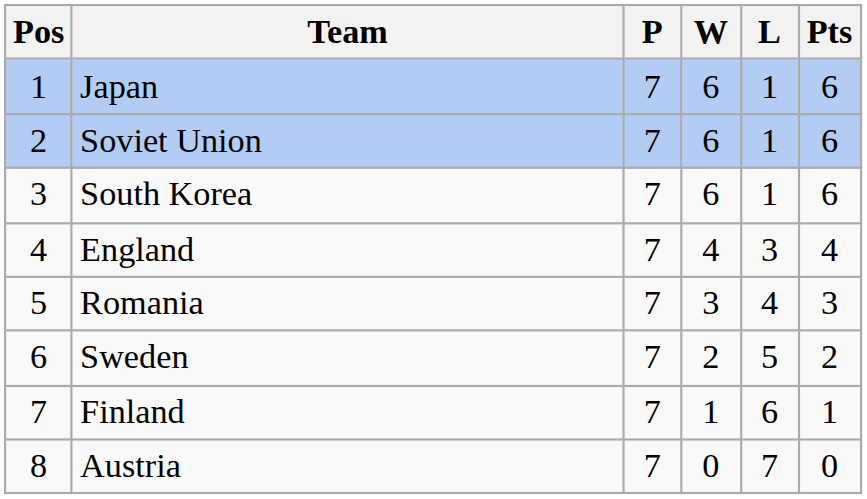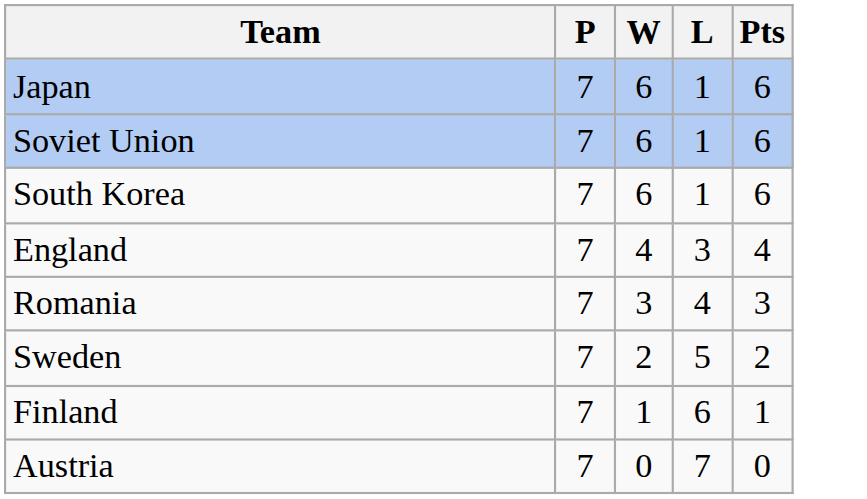- column: Pos | 1 | 2 | 3 | 4 | 5 | 6 | 7 | 8
